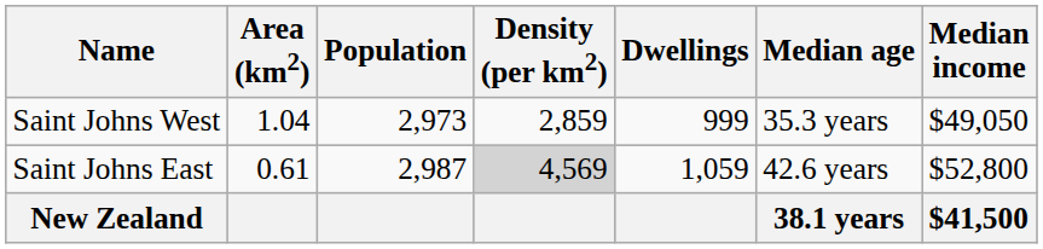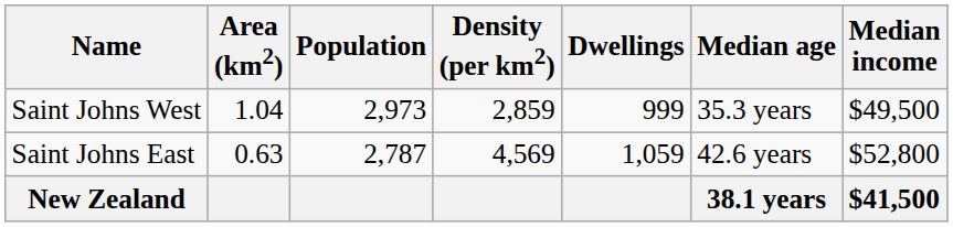Saint Johns West | Median income: $49,050 -> $49,500
Saint Johns East | Area (km2): 0.61 -> 0.63
Saint Johns East | Population: 2,987 -> 2,787
Saint Johns East | Density (per km2): lightgrey background -> no background
